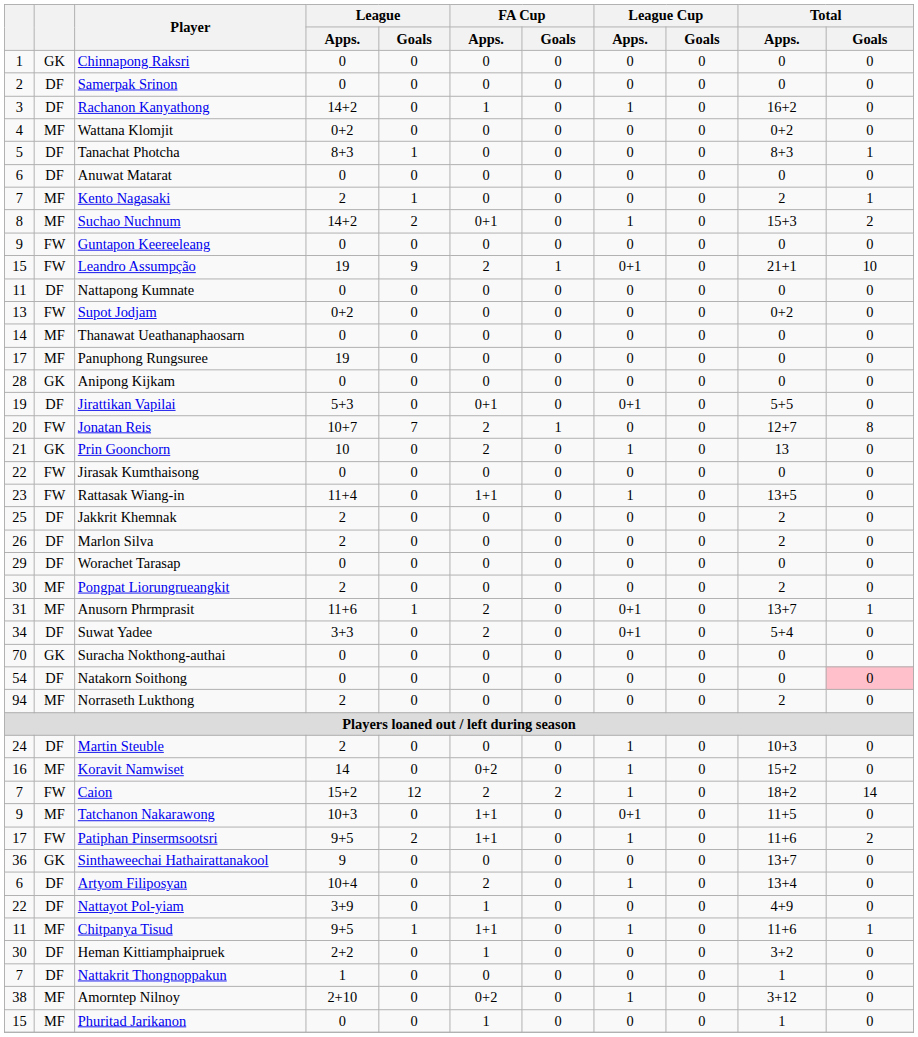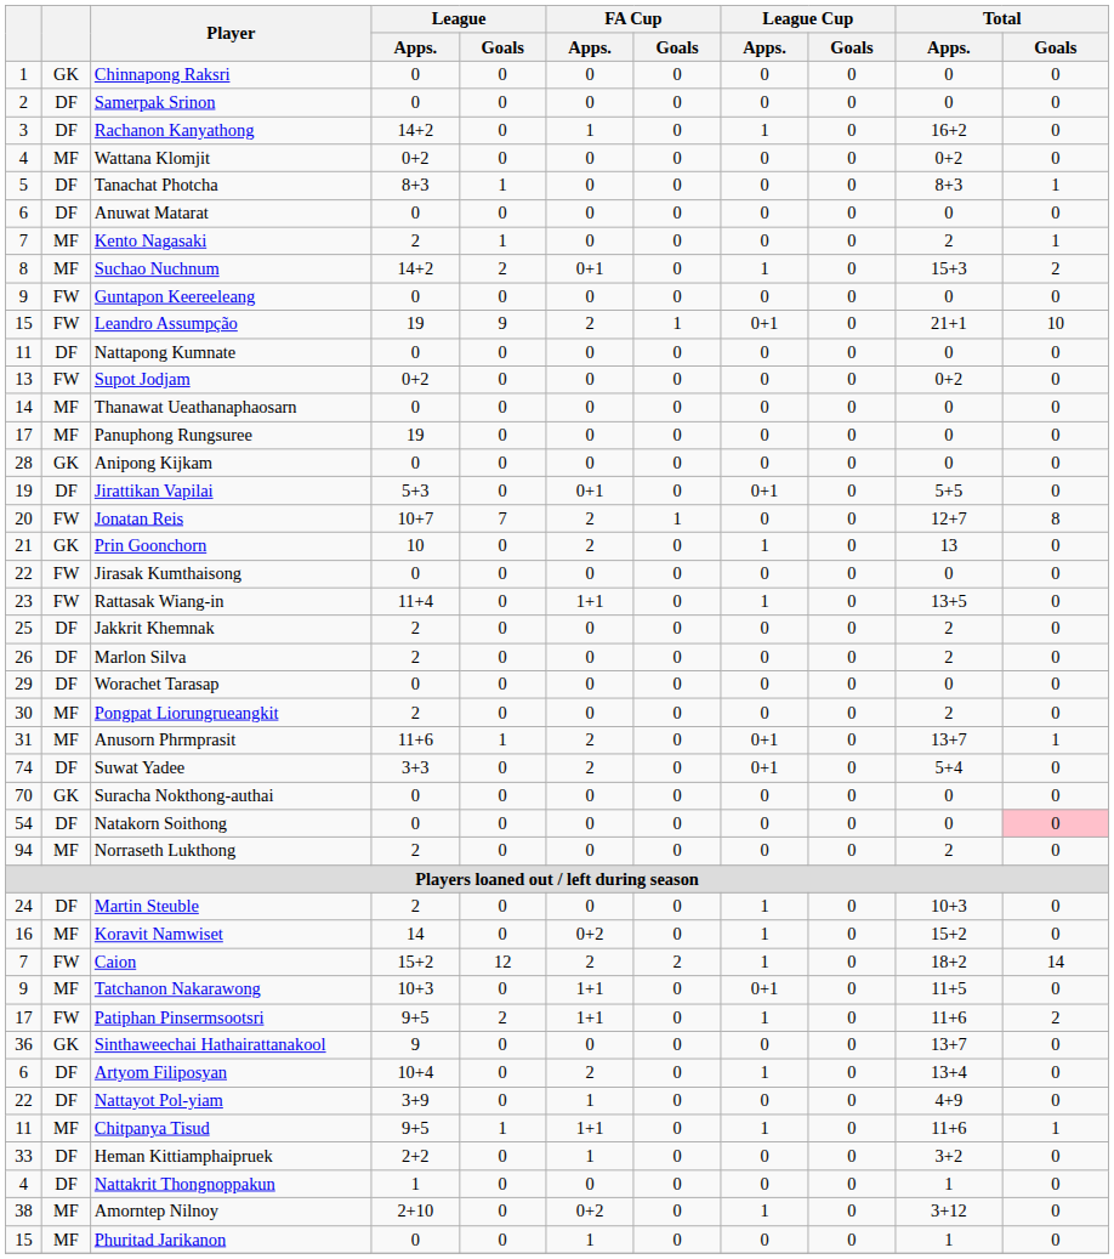Suwat Yadee | column 1: 34 -> 74
Heman Kittiamphaipruek | column 1: 30 -> 33
Nattakrit Thongnoppakun | column 1: 7 -> 4
